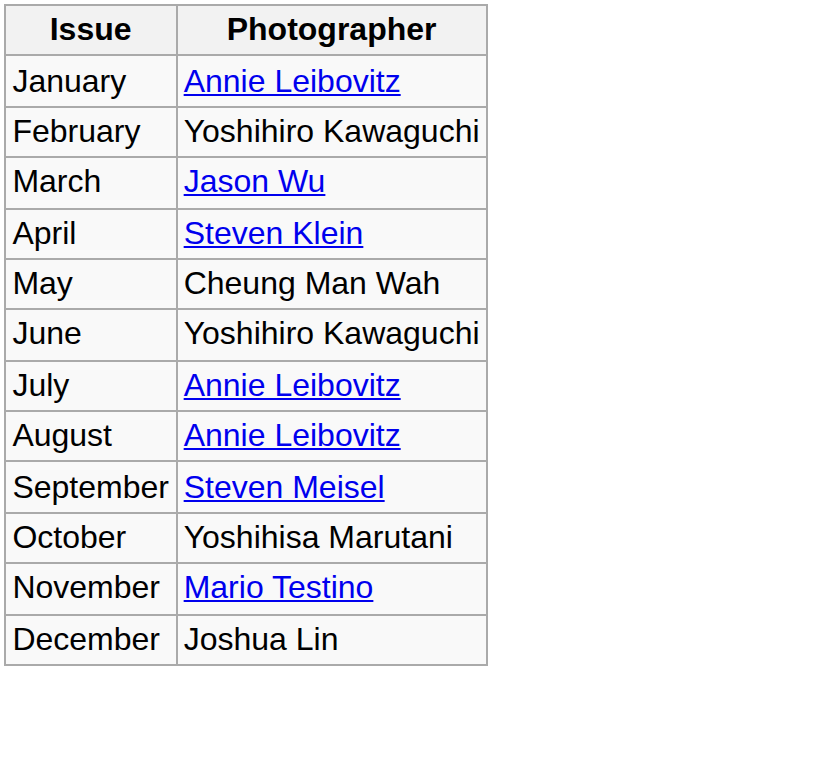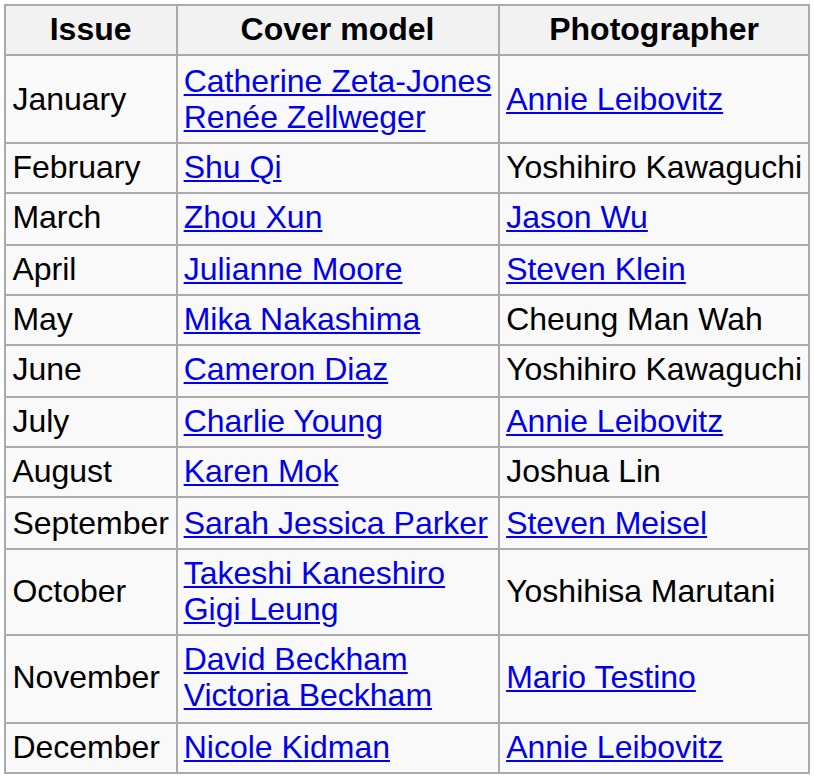+ column: Cover model | Catherine Zeta-Jones Renée Zellweger | Shu Qi | Zhou Xun | Julianne Moore | Mika Nakashima | Cameron Diaz | Charlie Young | Karen Mok | Sarah Jessica Parker | Takeshi Kaneshiro Gigi Leung | David Beckham Victoria Beckham | Nicole Kidman
August | Photographer: Annie Leibovitz -> Joshua Lin
December | Photographer: Joshua Lin -> Annie Leibovitz
